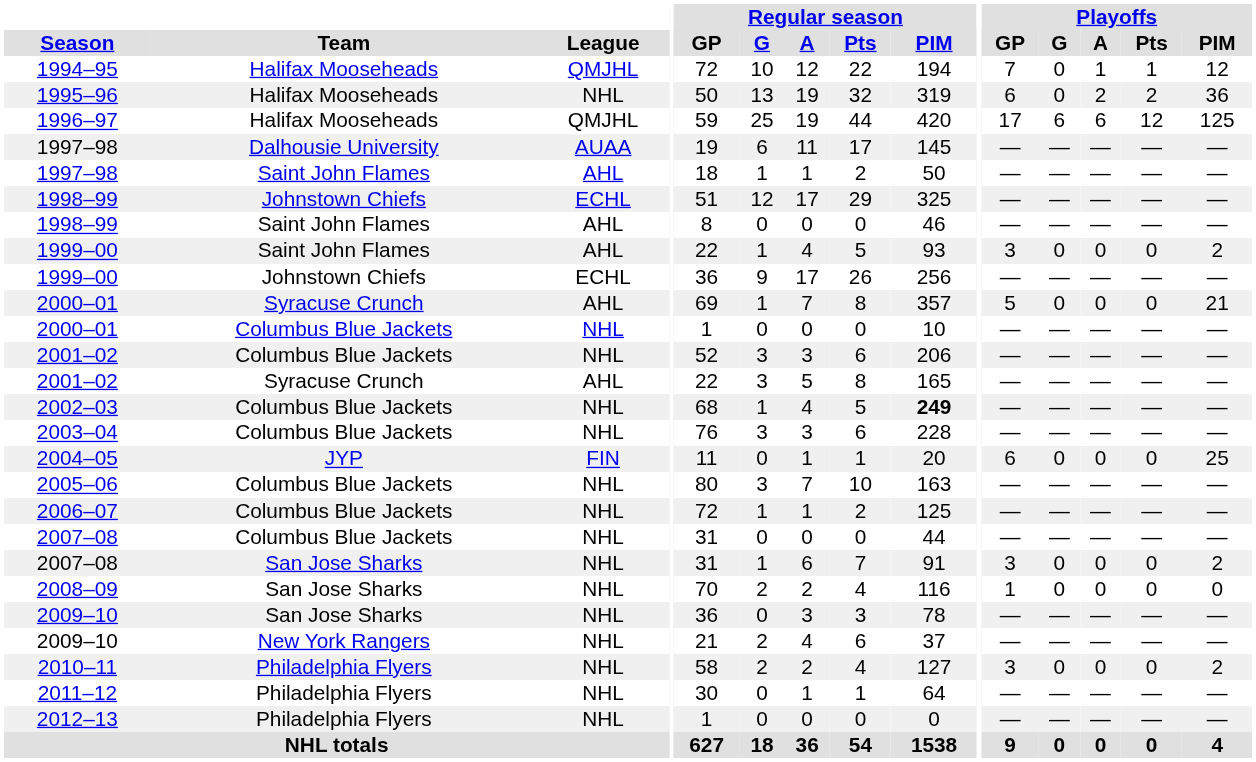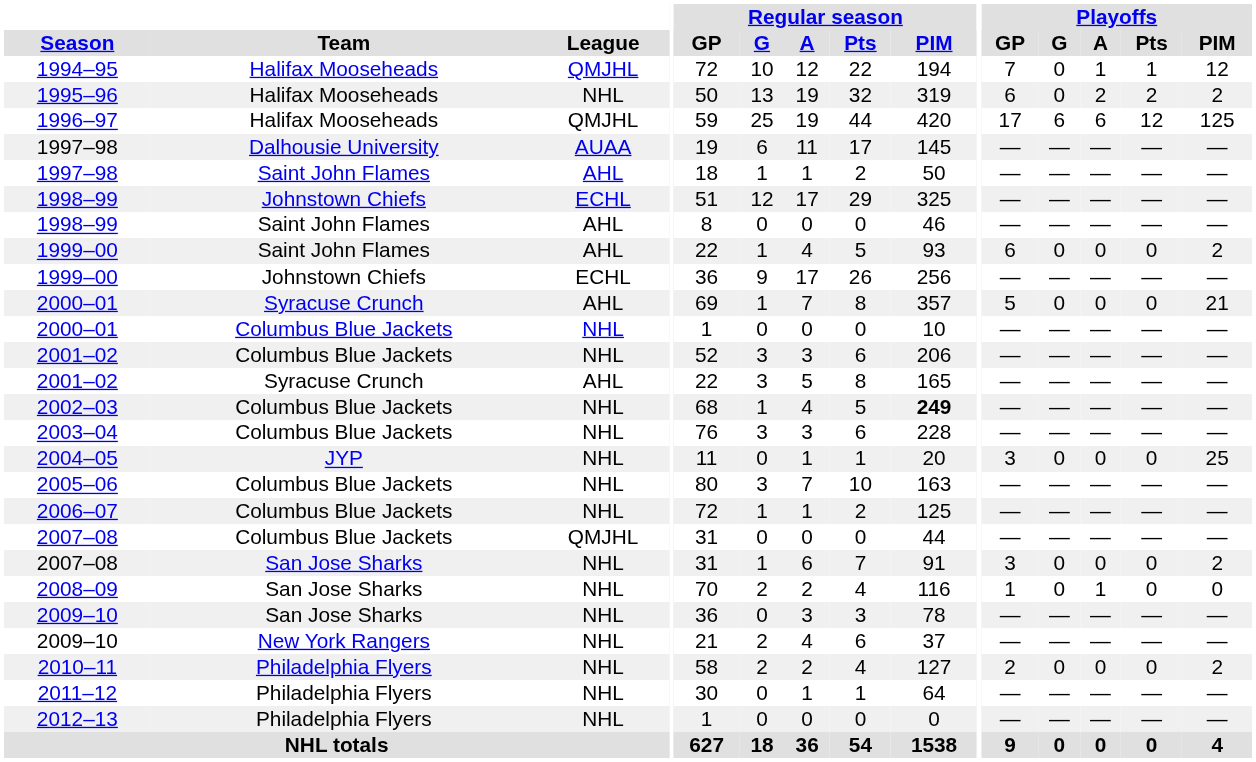1995–96 | Playoffs / PIM: 36 -> 2
1999–00 / Saint John Flames | Playoffs / GP: 3 -> 6
2004–05 | League: FIN -> NHL
2004–05 | Playoffs / GP: 6 -> 3
2007–08 / Columbus Blue Jackets | League: NHL -> QMJHL
2008–09 | Playoffs / A: 0 -> 1
2010–11 | Playoffs / GP: 3 -> 2
